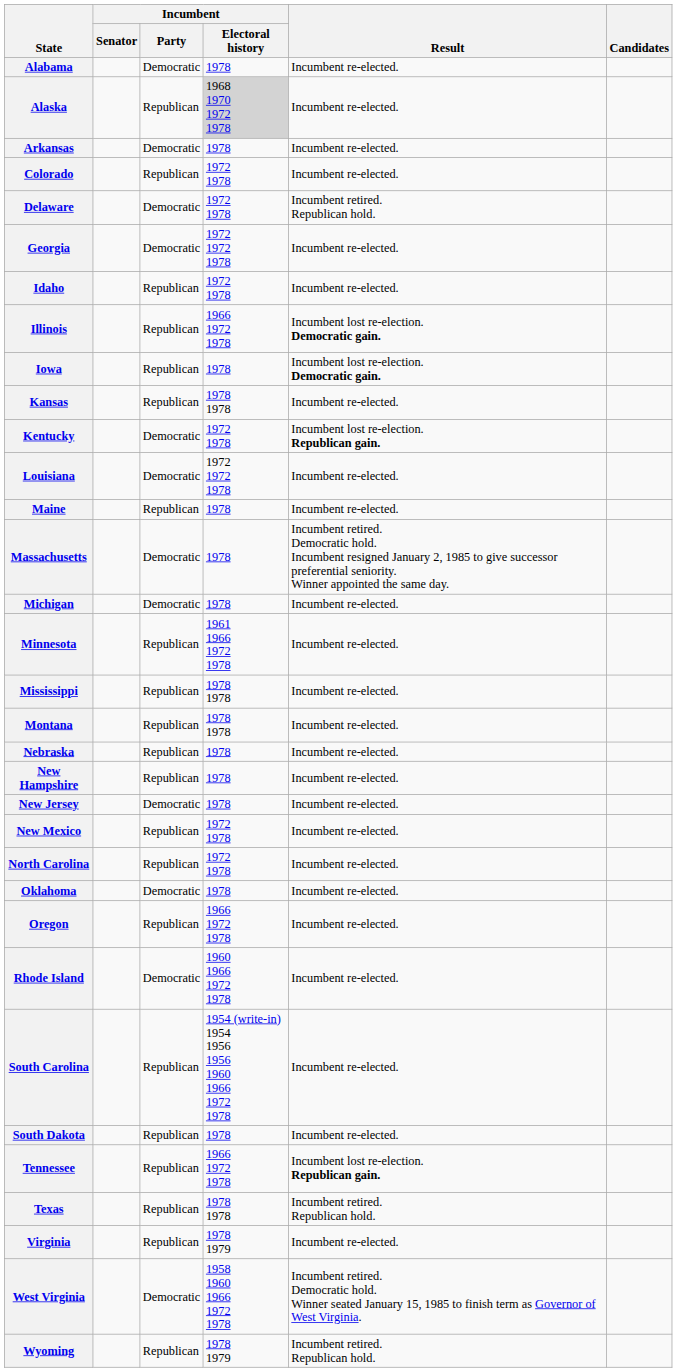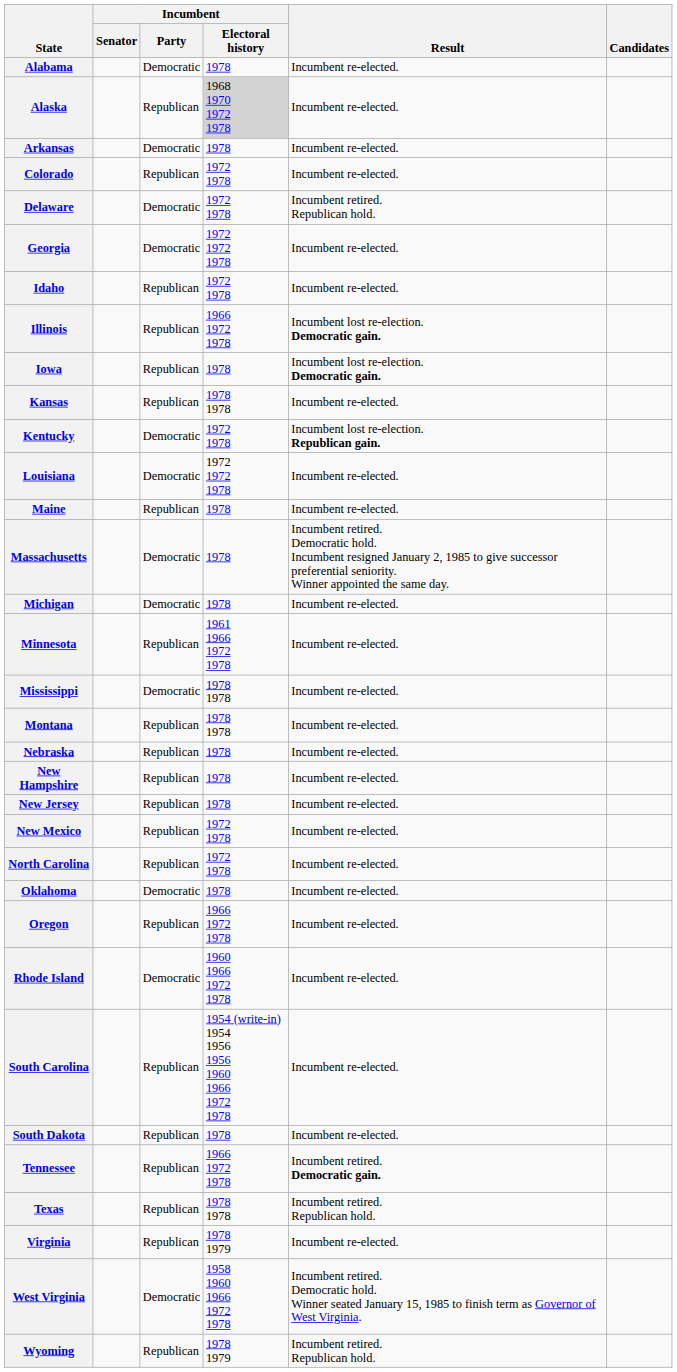Mississippi | Incumbent / Party: Republican -> Democratic
New Jersey | Incumbent / Party: Democratic -> Republican
Tennessee | Result: Incumbent lost re-election. Republican gain. -> Incumbent retired. Democratic gain.
